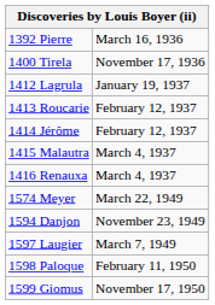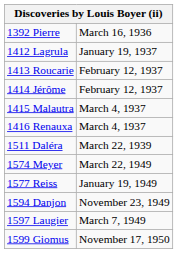- row: 1400 Tirela | November 17, 1936
+ row: 1511 Daléra | March 22, 1939
+ row: 1577 Reiss | January 19, 1949
- row: 1598 Paloque | February 11, 1950
